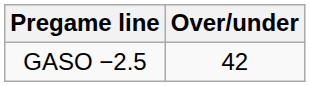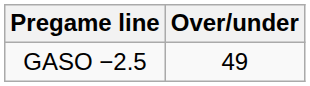GASO −2.5 | Over/under: 42 -> 49
